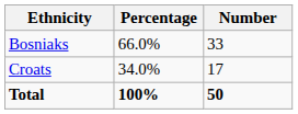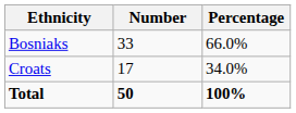columns swapped: Number <-> Percentage
